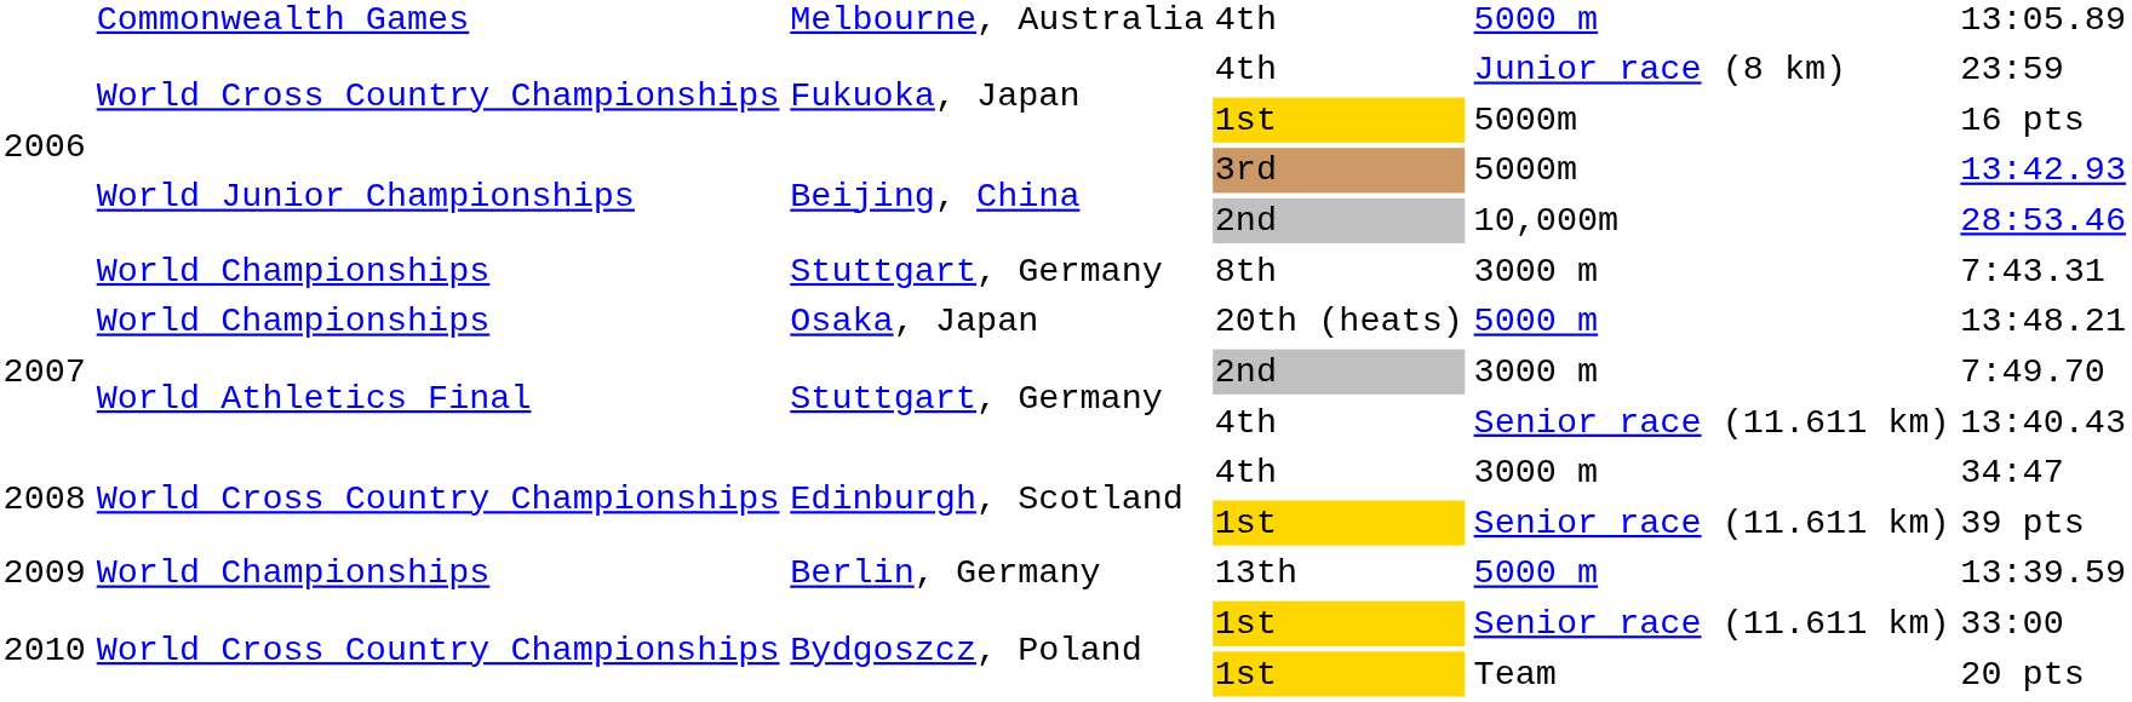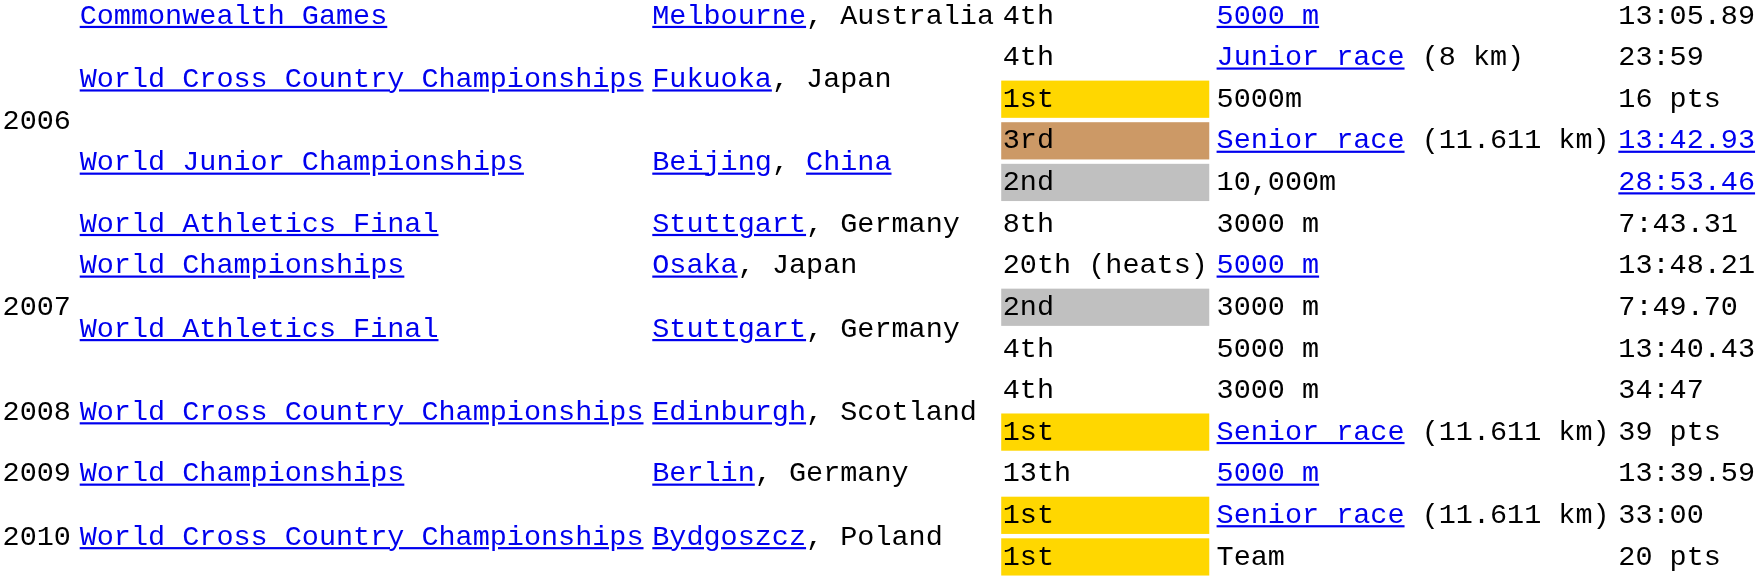Beijing, China / 3rd | column 5: 5000m -> Senior race (11.611 km)
Stuttgart, Germany / 8th | column 2: World Championships -> World Athletics Final
Stuttgart, Germany / 4th | column 5: Senior race (11.611 km) -> 5000 m
